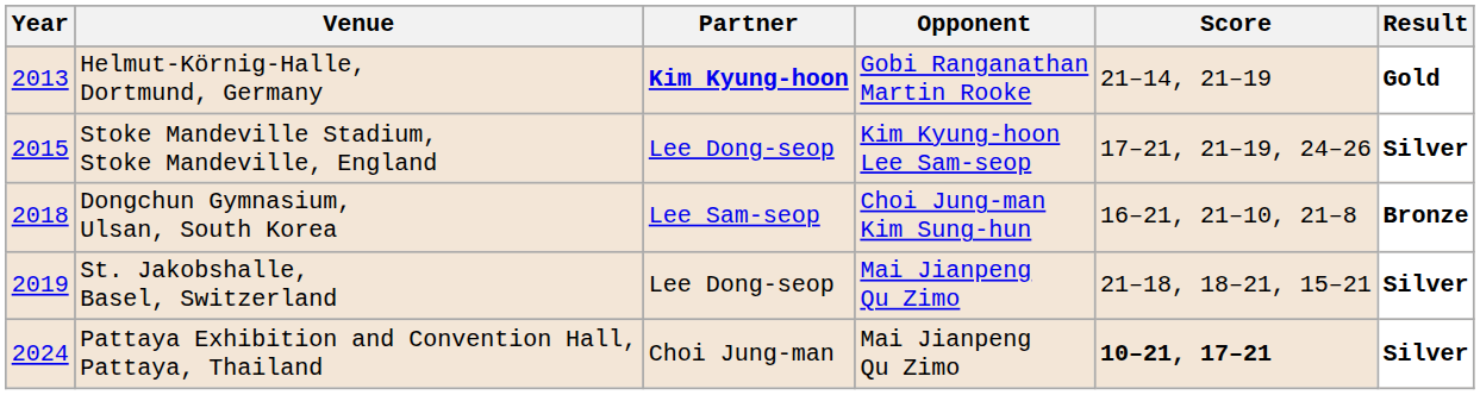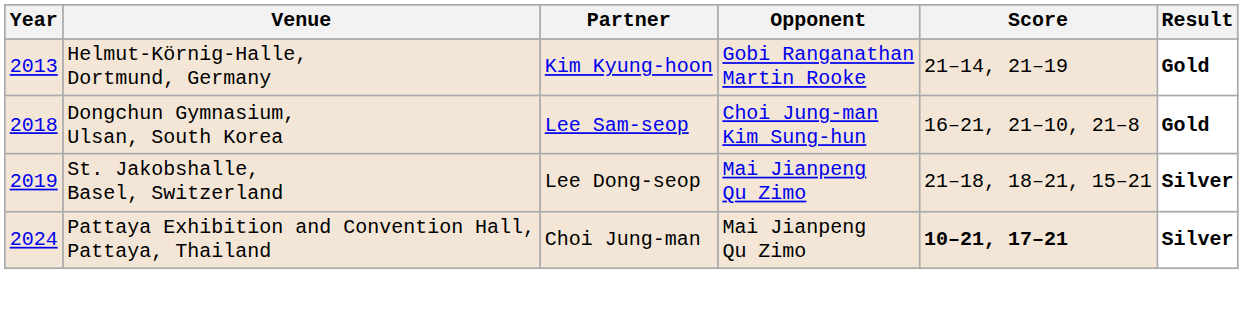Helmut-Körnig-Halle, Dortmund, Germany | Partner: bold -> normal
- row: 2015 | Stoke Mandeville Stadium, Stoke Mandeville, England | Lee Dong-seop | Kim Kyung-hoon Lee Sam-seop | 17–21, 21–19, 24–26 | Silver
Dongchun Gymnasium, Ulsan, South Korea | Result: Bronze -> Gold
